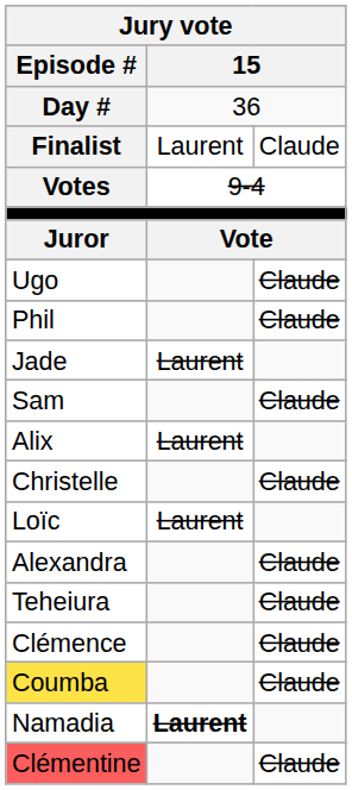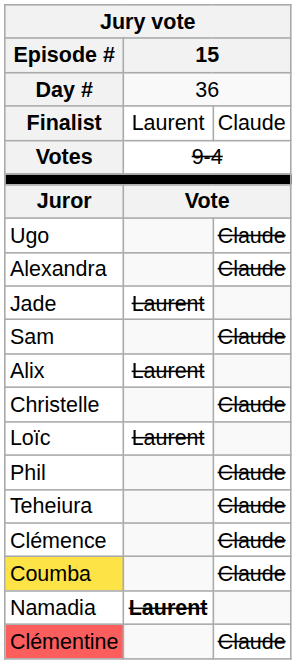rows swapped: Phil <-> Alexandra
